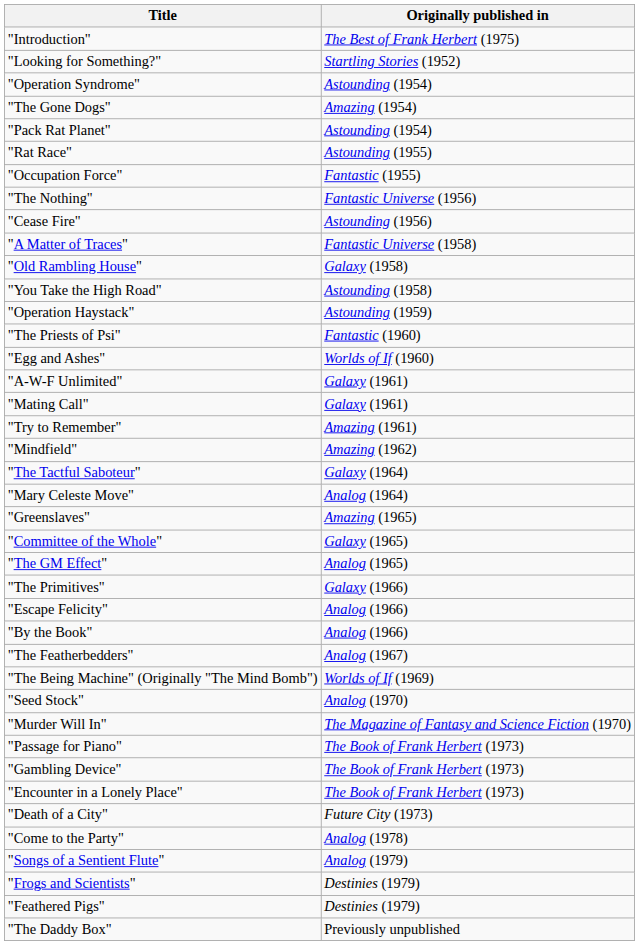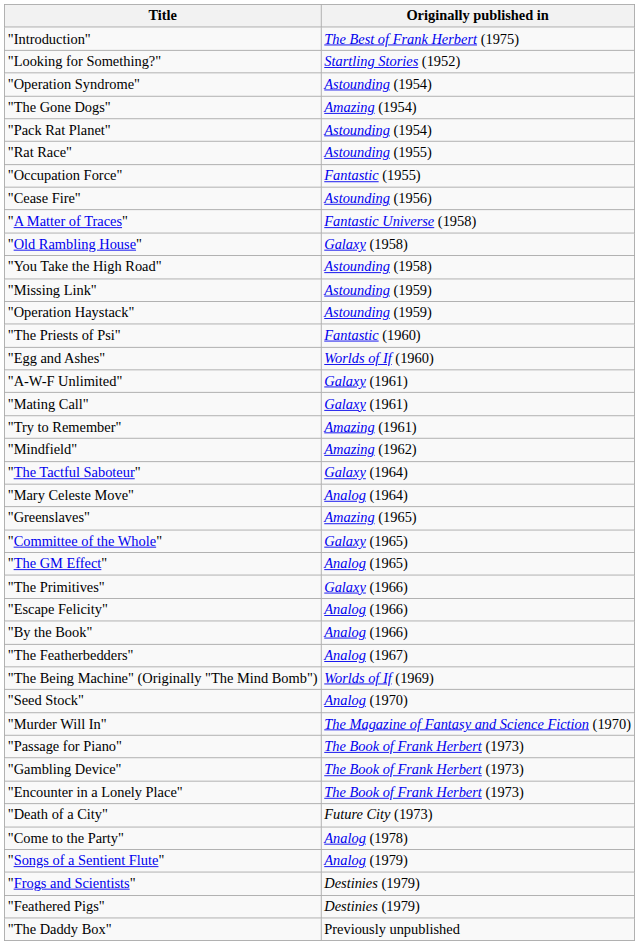- row: "The Nothing" | Fantastic Universe (1956)
+ row: "Missing Link" | Astounding (1959)
